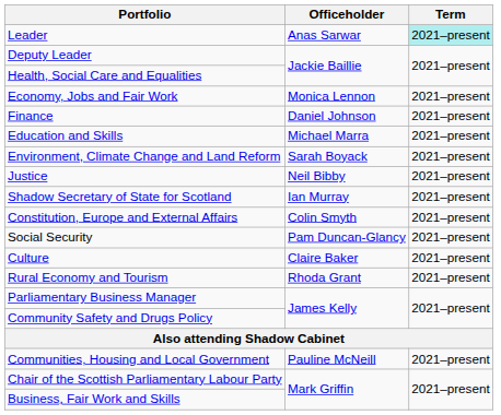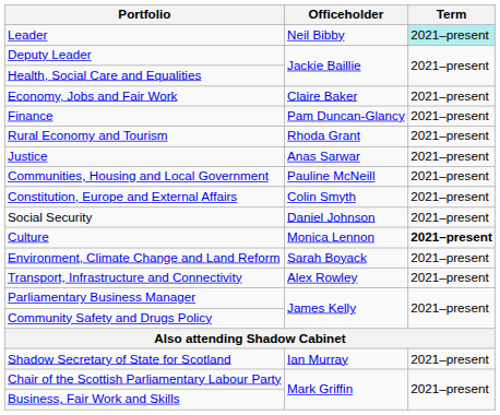Leader | Officeholder: Anas Sarwar -> Neil Bibby
Economy, Jobs and Fair Work | Officeholder: Monica Lennon -> Claire Baker
Finance | Officeholder: Daniel Johnson -> Pam Duncan-Glancy
- row: Education and Skills | Michael Marra | 2021–present
rows swapped: Environment, Climate Change and Land Reform <-> Rural Economy and Tourism
Justice | Officeholder: Neil Bibby -> Anas Sarwar
rows swapped: Communities, Housing and Local Government <-> Shadow Secretary of State for Scotland
Social Security | Officeholder: Pam Duncan-Glancy -> Daniel Johnson
Culture | Officeholder: Claire Baker -> Monica Lennon
Culture | Term: normal -> bold
+ row: Transport, Infrastructure and Connectivity | Alex Rowley | 2021–present
